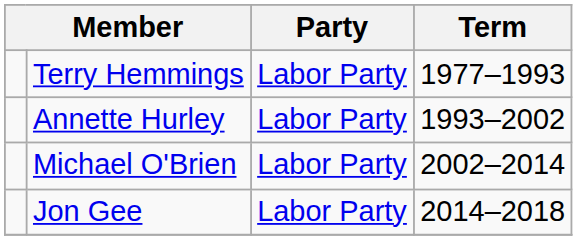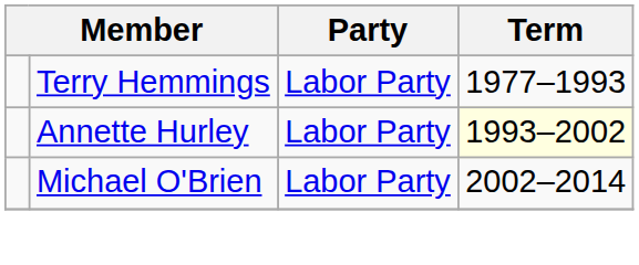Annette Hurley | Term: no background -> lightyellow background
- row: Jon Gee | Labor Party | 2014–2018
